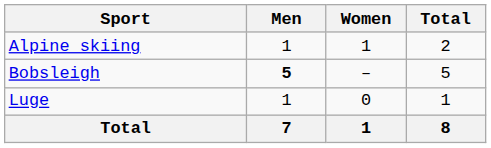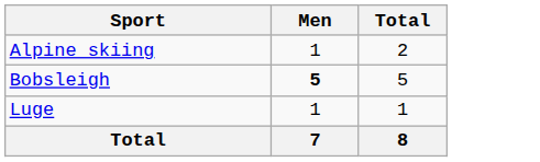- column: Women | 1 | – | 0 | 1
